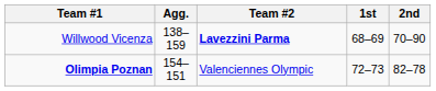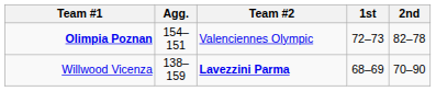rows swapped: Willwood Vicenza <-> Olimpia Poznan
